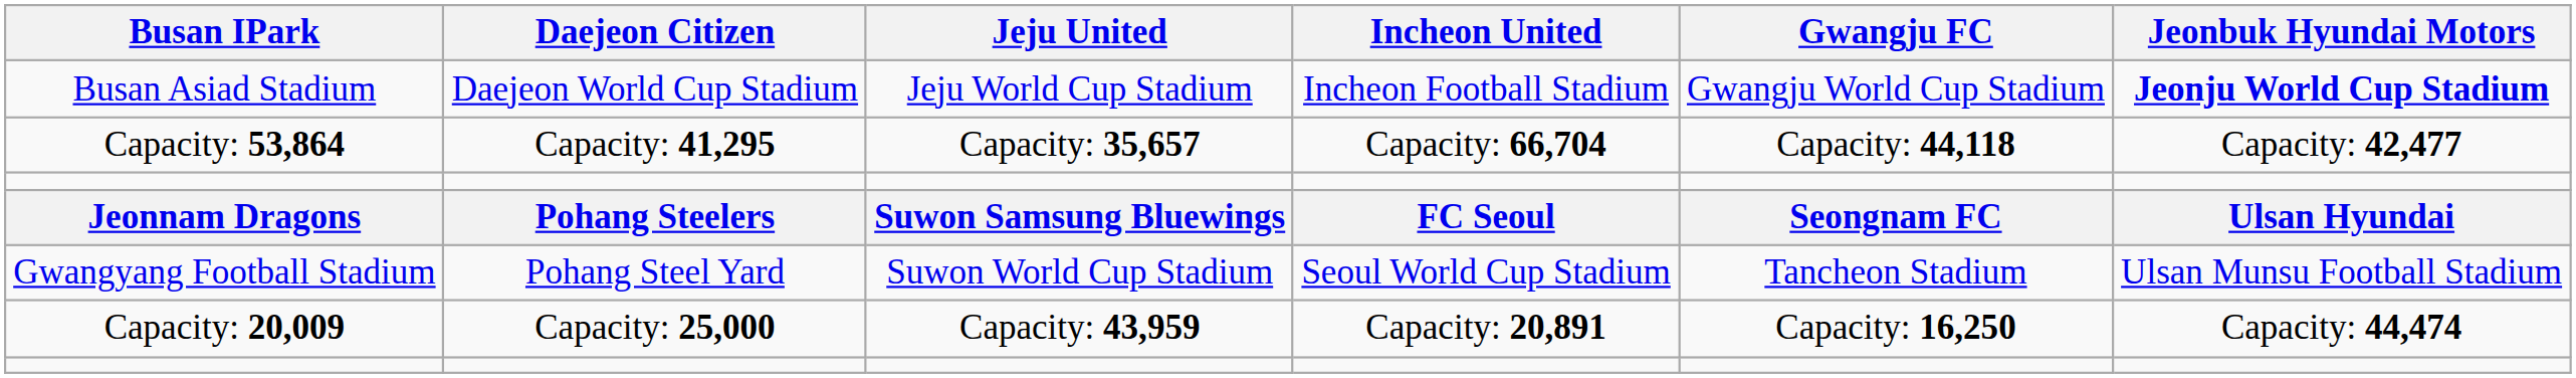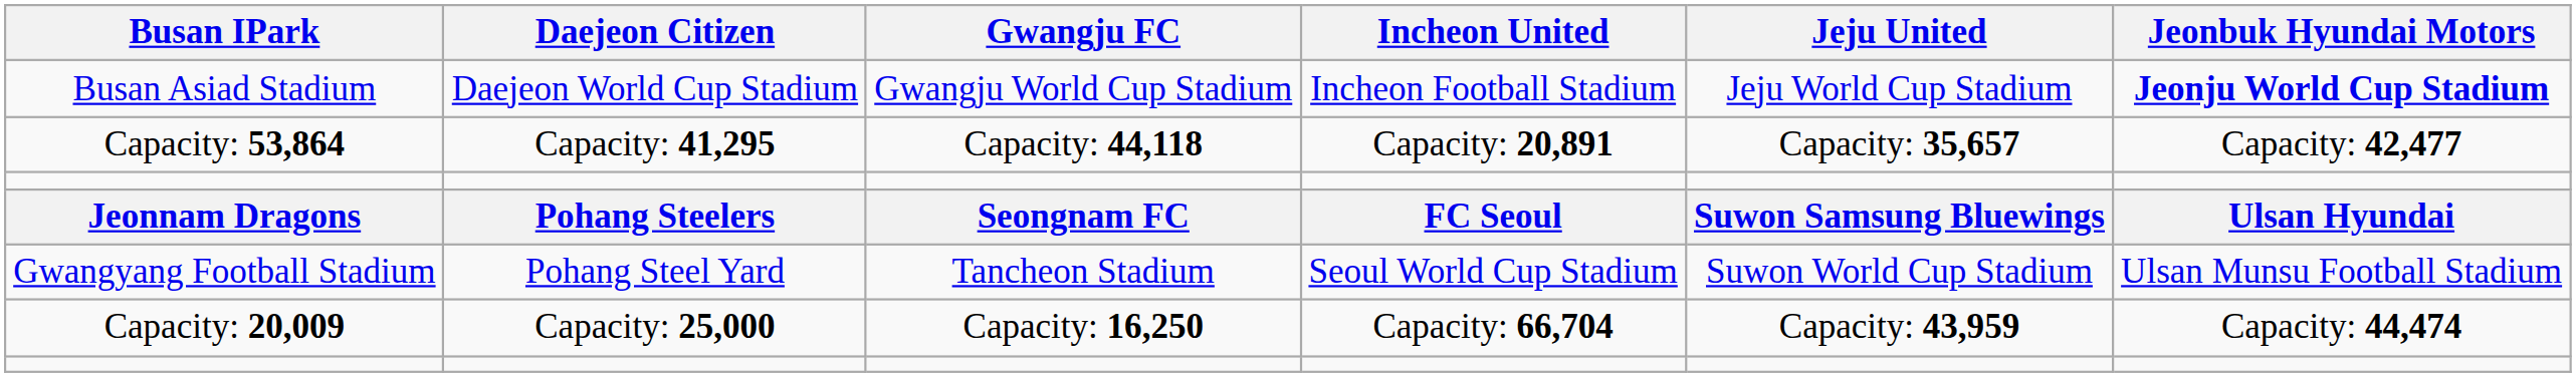columns swapped: Gwangju FC <-> Jeju United
Capacity: 53,864 | Incheon United: Capacity: 66,704 -> Capacity: 20,891
Capacity: 20,009 | Incheon United: Capacity: 20,891 -> Capacity: 66,704
